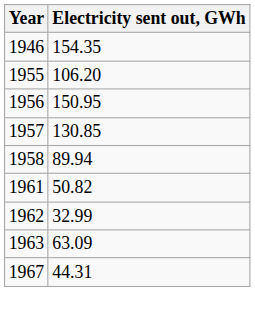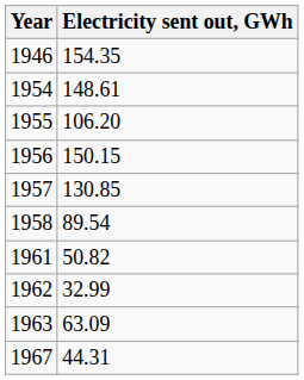+ row: 1954 | 148.61
1956 | Electricity sent out, GWh: 150.95 -> 150.15
1958 | Electricity sent out, GWh: 89.94 -> 89.54
